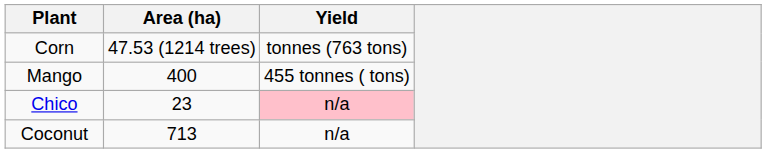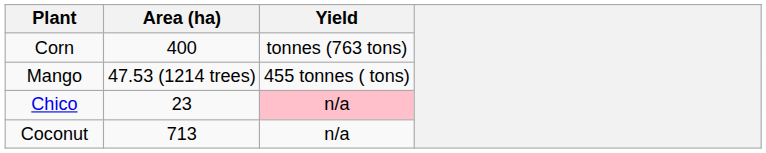Corn | Area (ha): 47.53 (1214 trees) -> 400
Mango | Area (ha): 400 -> 47.53 (1214 trees)
